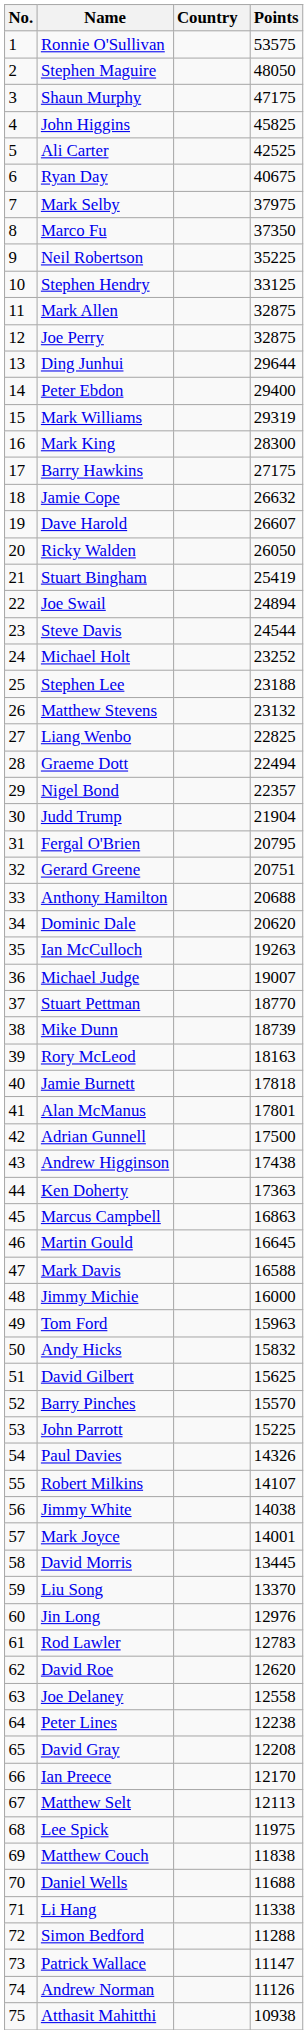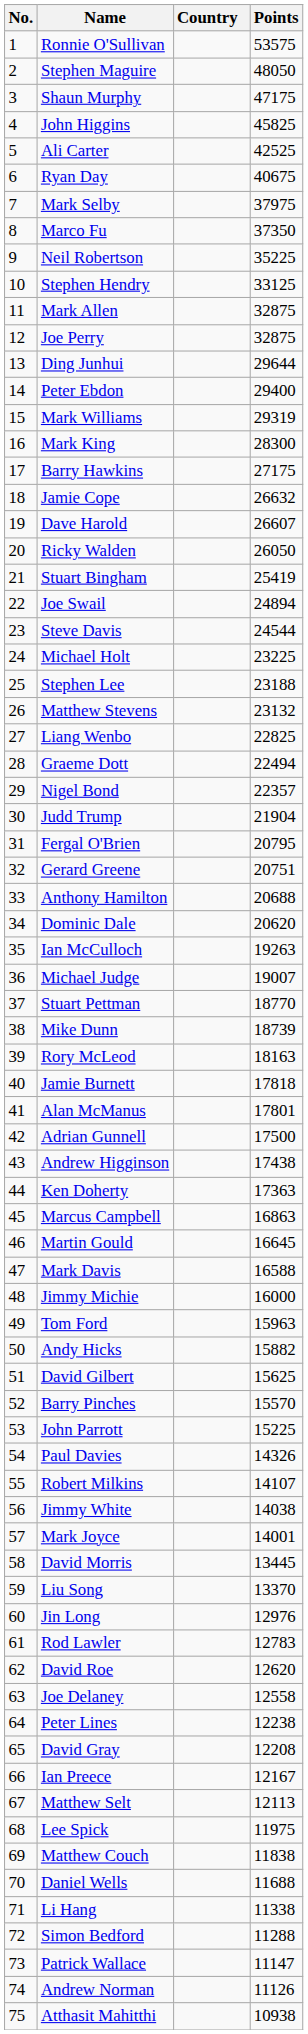Michael Holt | Points: 23252 -> 23225
Andy Hicks | Points: 15832 -> 15882
Ian Preece | Points: 12170 -> 12167
